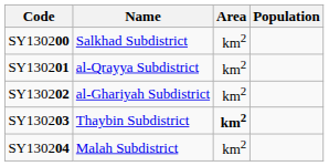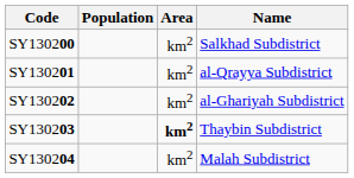columns swapped: Name <-> Population
